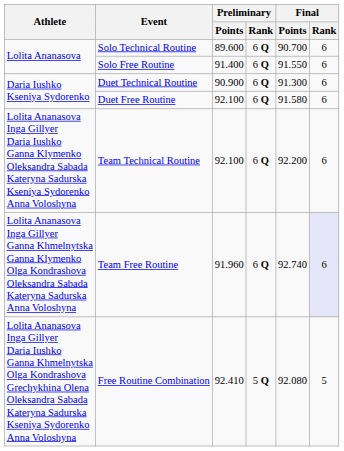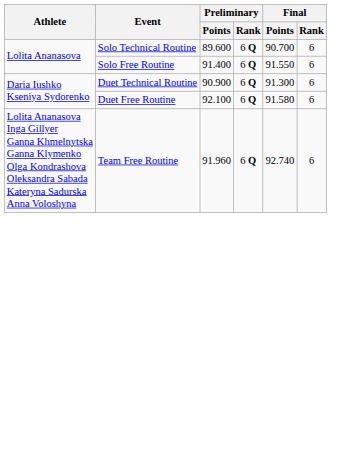- row: Lolita Ananasova Inga Gillyer Daria Iushko Ganna Klymenko Oleksandra Sabada Kateryna Sadurska Kseniya Sydorenko Anna Voloshyna | Team Technical Routine | 92.100 | 6 Q | 92.200 | 6
Team Free Routine | Final / Rank: lavender background -> no background
- row: Lolita Ananasova Inga Gillyer Daria Iushko Ganna Khmelnytska Olga Kondrashova Grechykhina Olena Oleksandra Sabada Kateryna Sadurska Kseniya Sydorenko Anna Voloshyna | Free Routine Combination | 92.410 | 5 Q | 92.080 | 5
